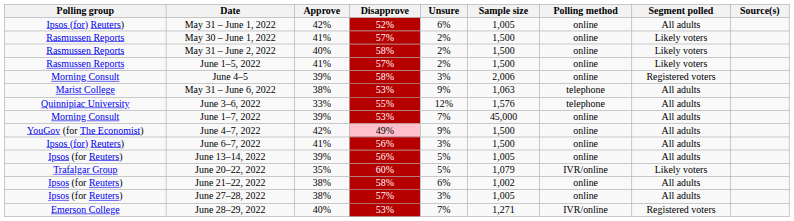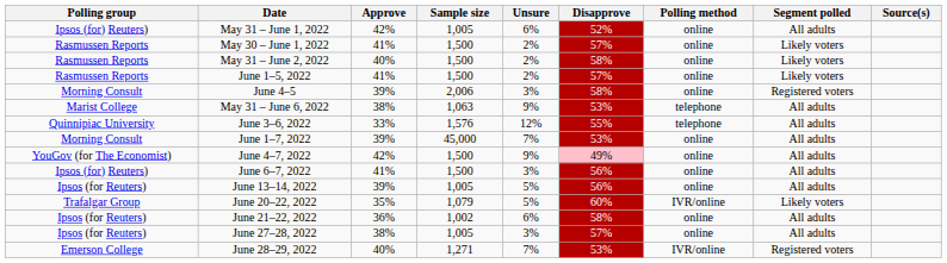columns swapped: Disapprove <-> Sample size
June 21–22, 2022 | Approve: 38% -> 36%
